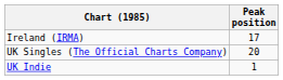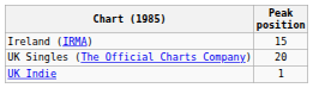Ireland (IRMA) | Peak position: 17 -> 15
